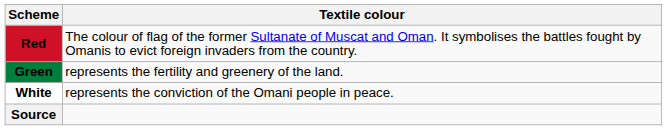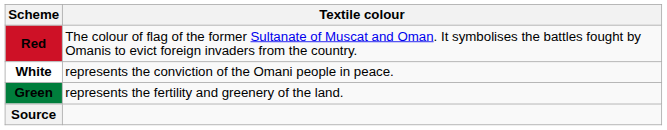rows swapped: White <-> Green
